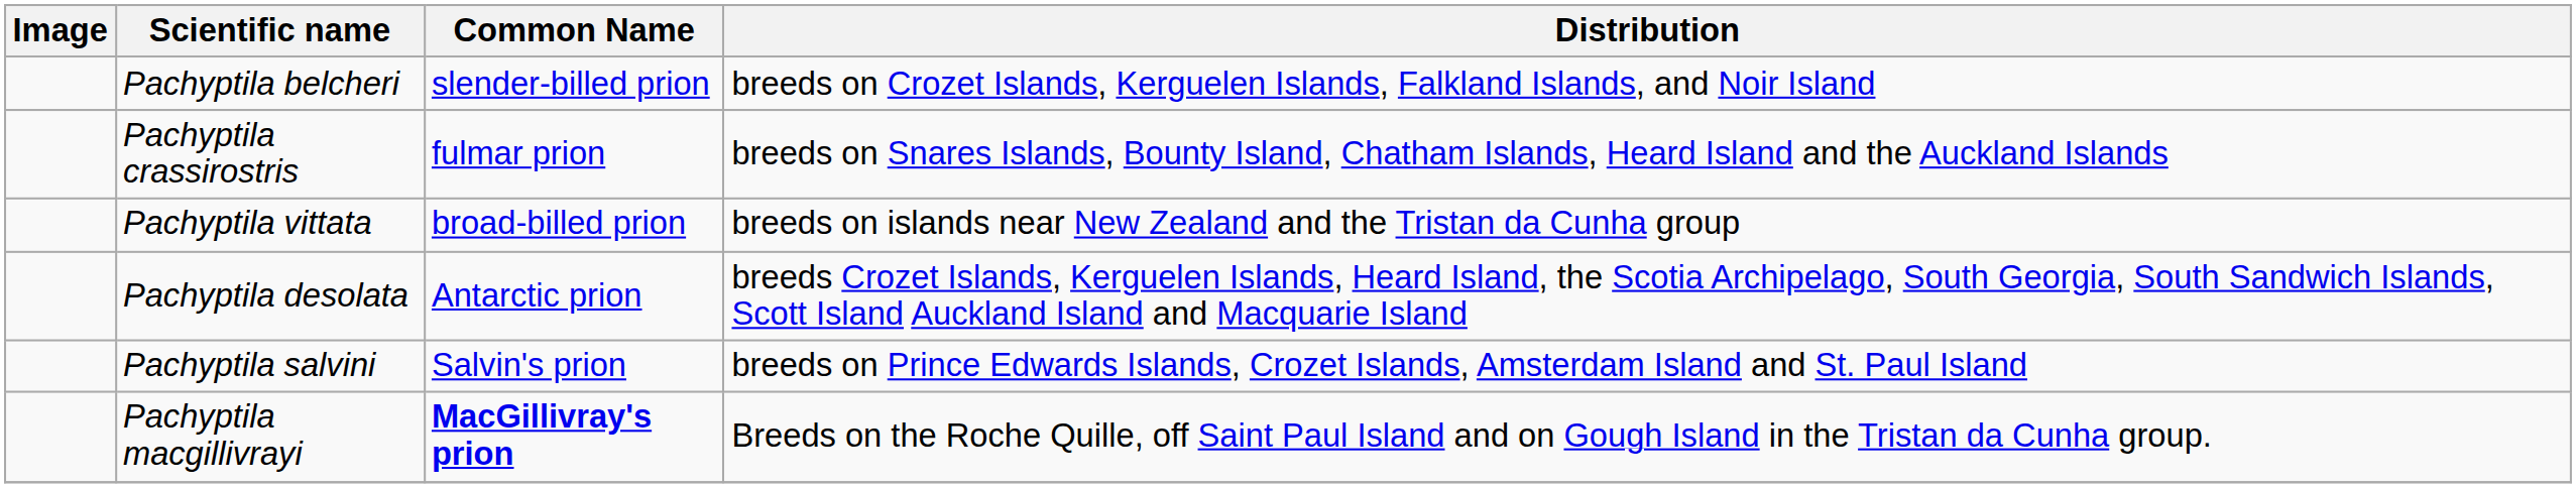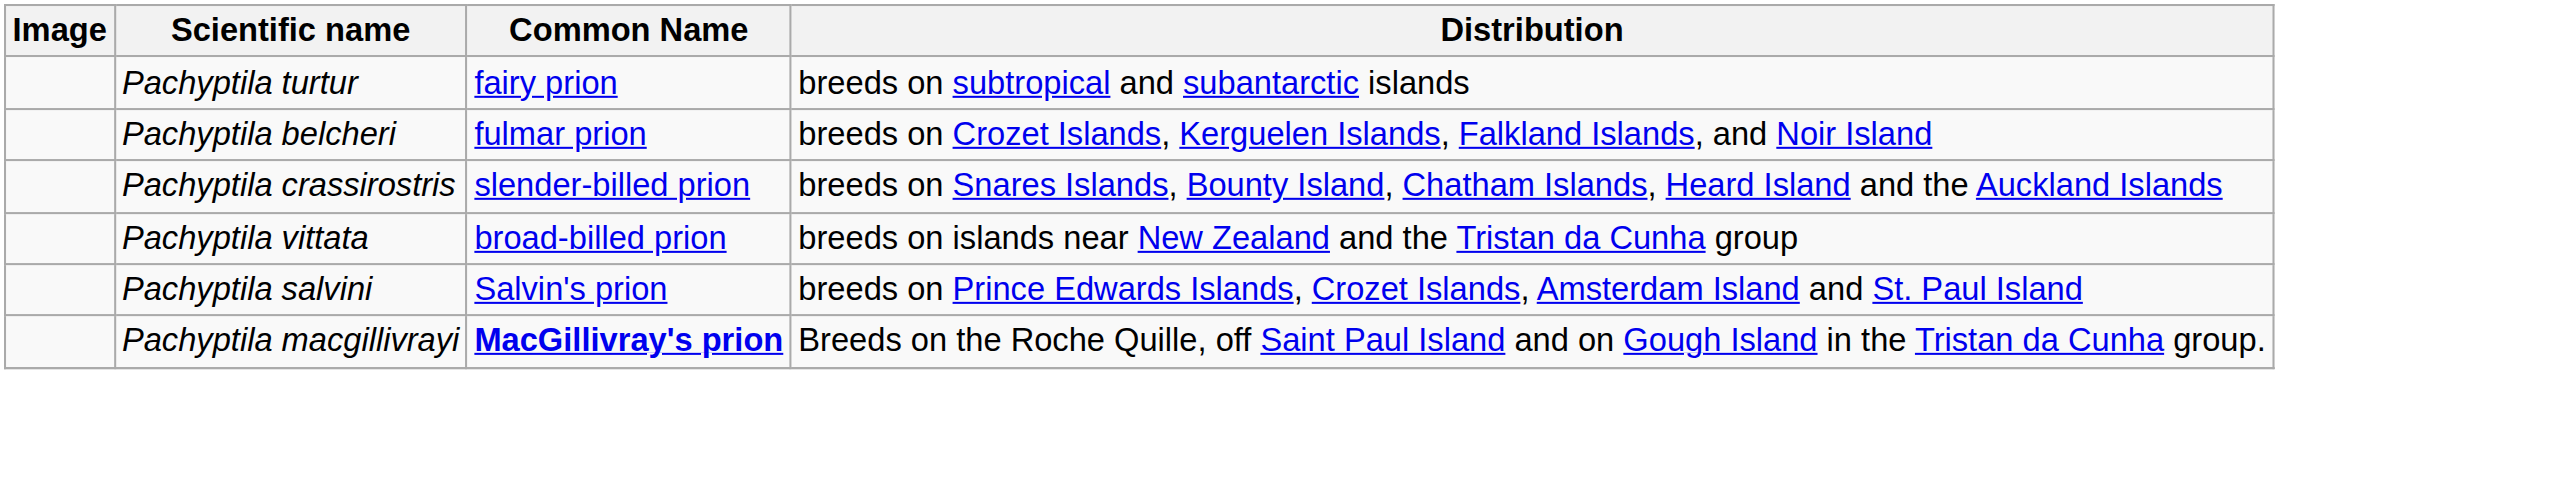+ row: Pachyptila turtur | fairy prion | breeds on subtropical and subantarctic islands
Pachyptila belcheri | Common Name: slender-billed prion -> fulmar prion
Pachyptila crassirostris | Common Name: fulmar prion -> slender-billed prion
- row: Pachyptila desolata | Antarctic prion | breeds Crozet Islands, Kerguelen Islands, Heard Island, the Scotia Archipelago, South Georgia, South Sandwich Islands, Scott Island Auckland Island and Macquarie Island
